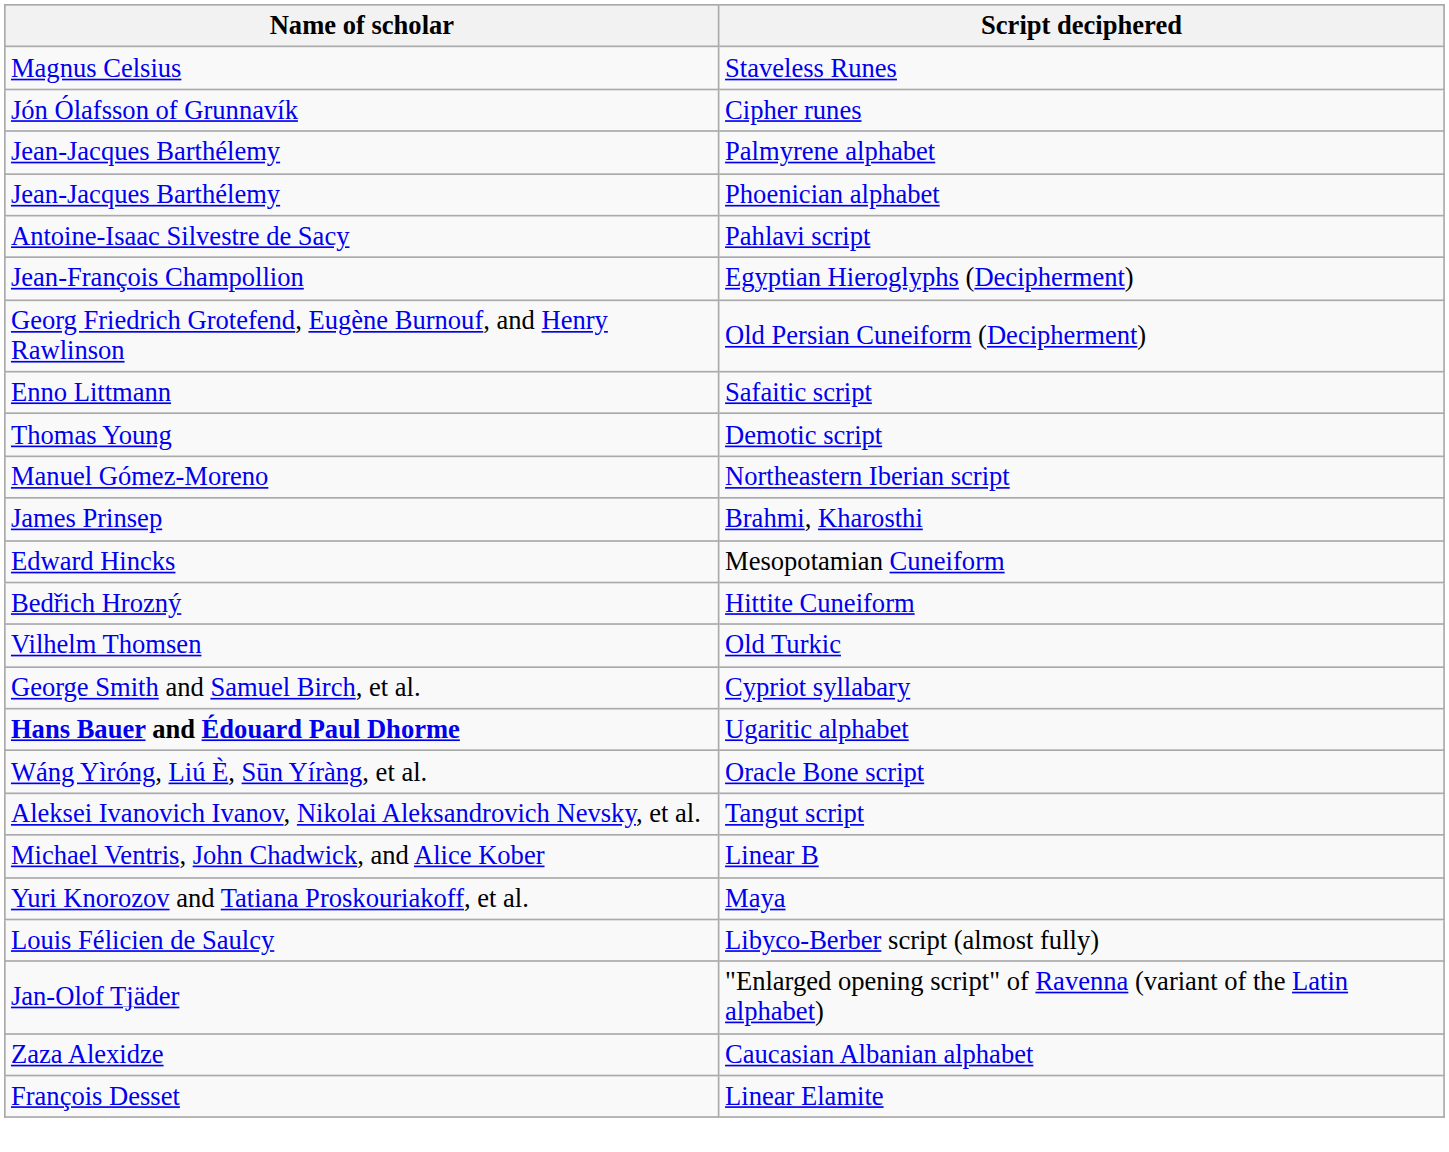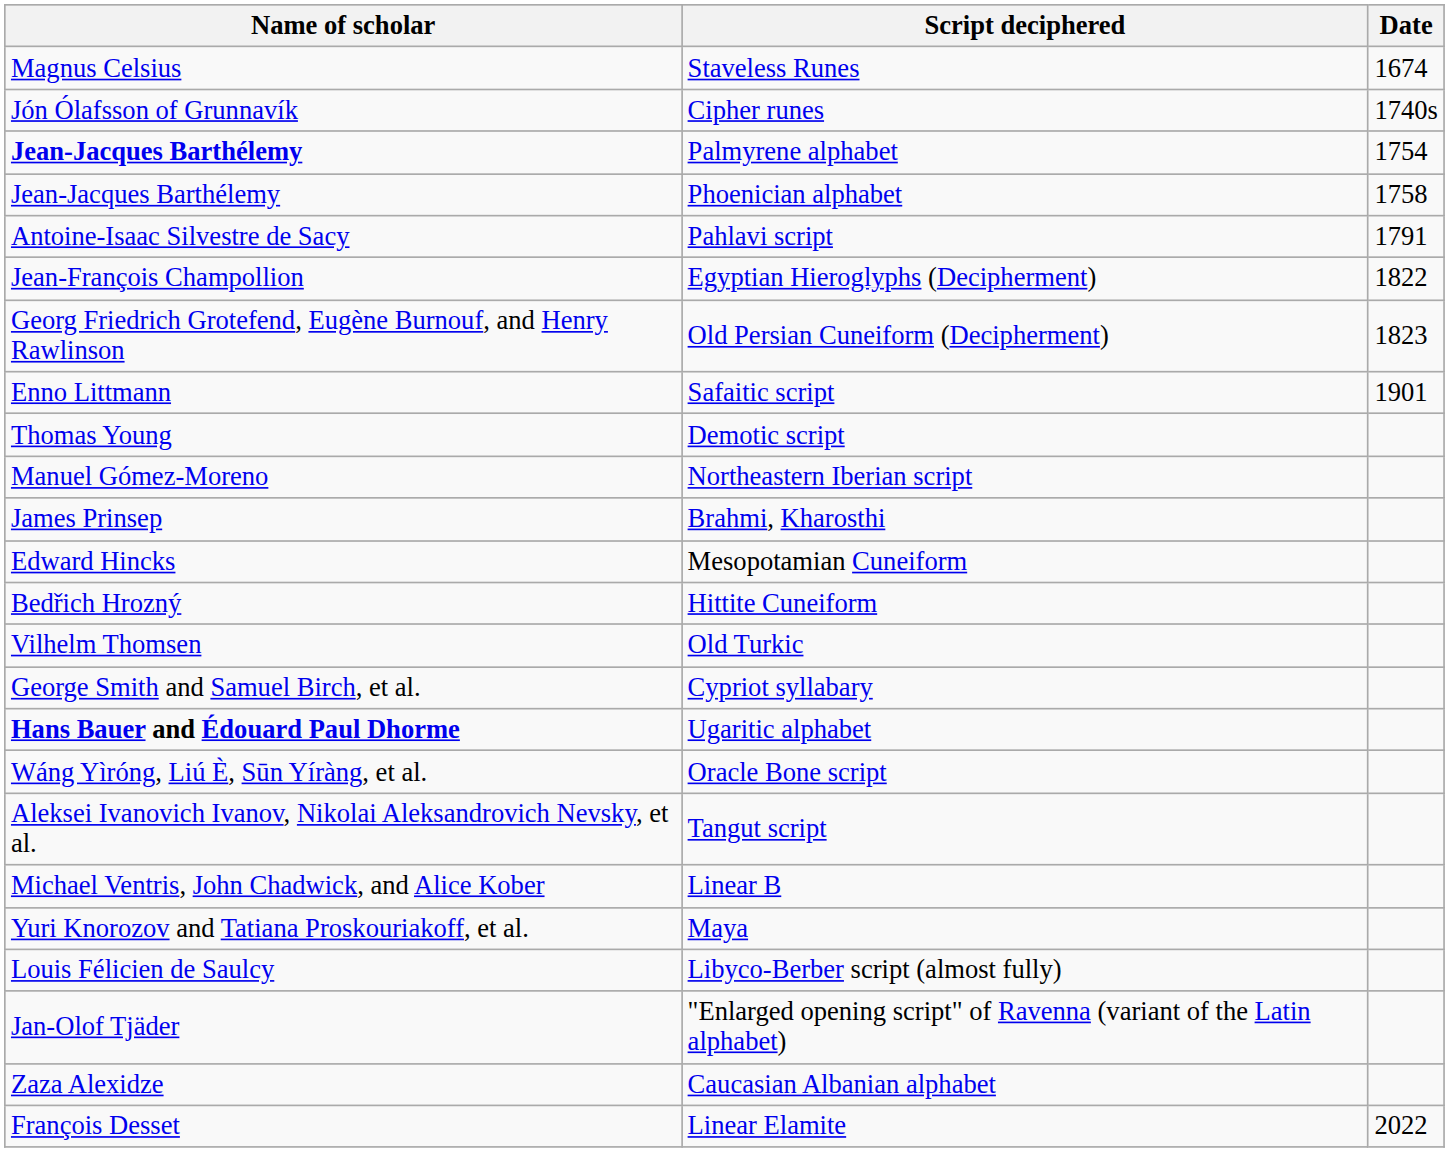+ column: Date | 1674 | 1740s | 1754 | 1758 | 1791 | 1822 | 1823 | 1901 | 2022
Palmyrene alphabet | Name of scholar: normal -> bold
